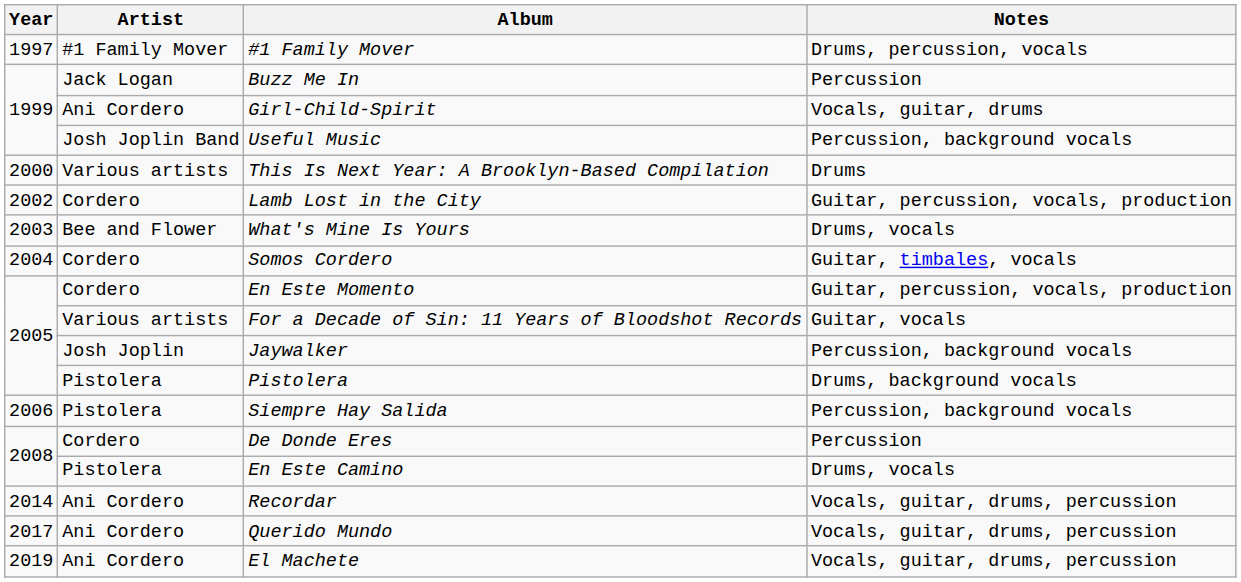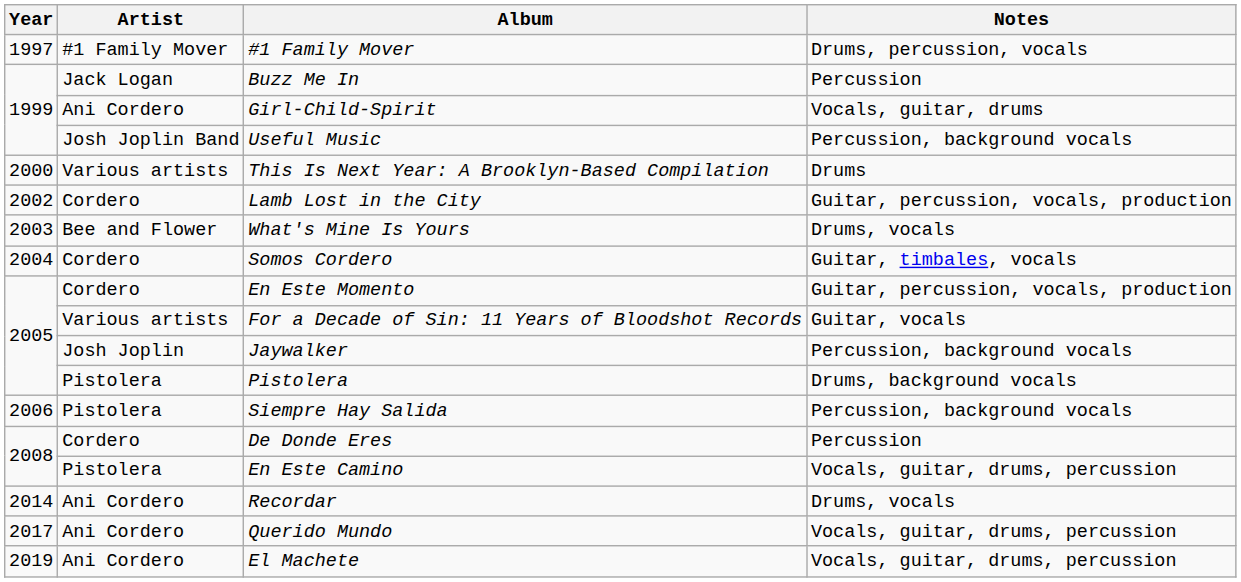En Este Camino | Notes: Drums, vocals -> Vocals, guitar, drums, percussion
Recordar | Notes: Vocals, guitar, drums, percussion -> Drums, vocals
